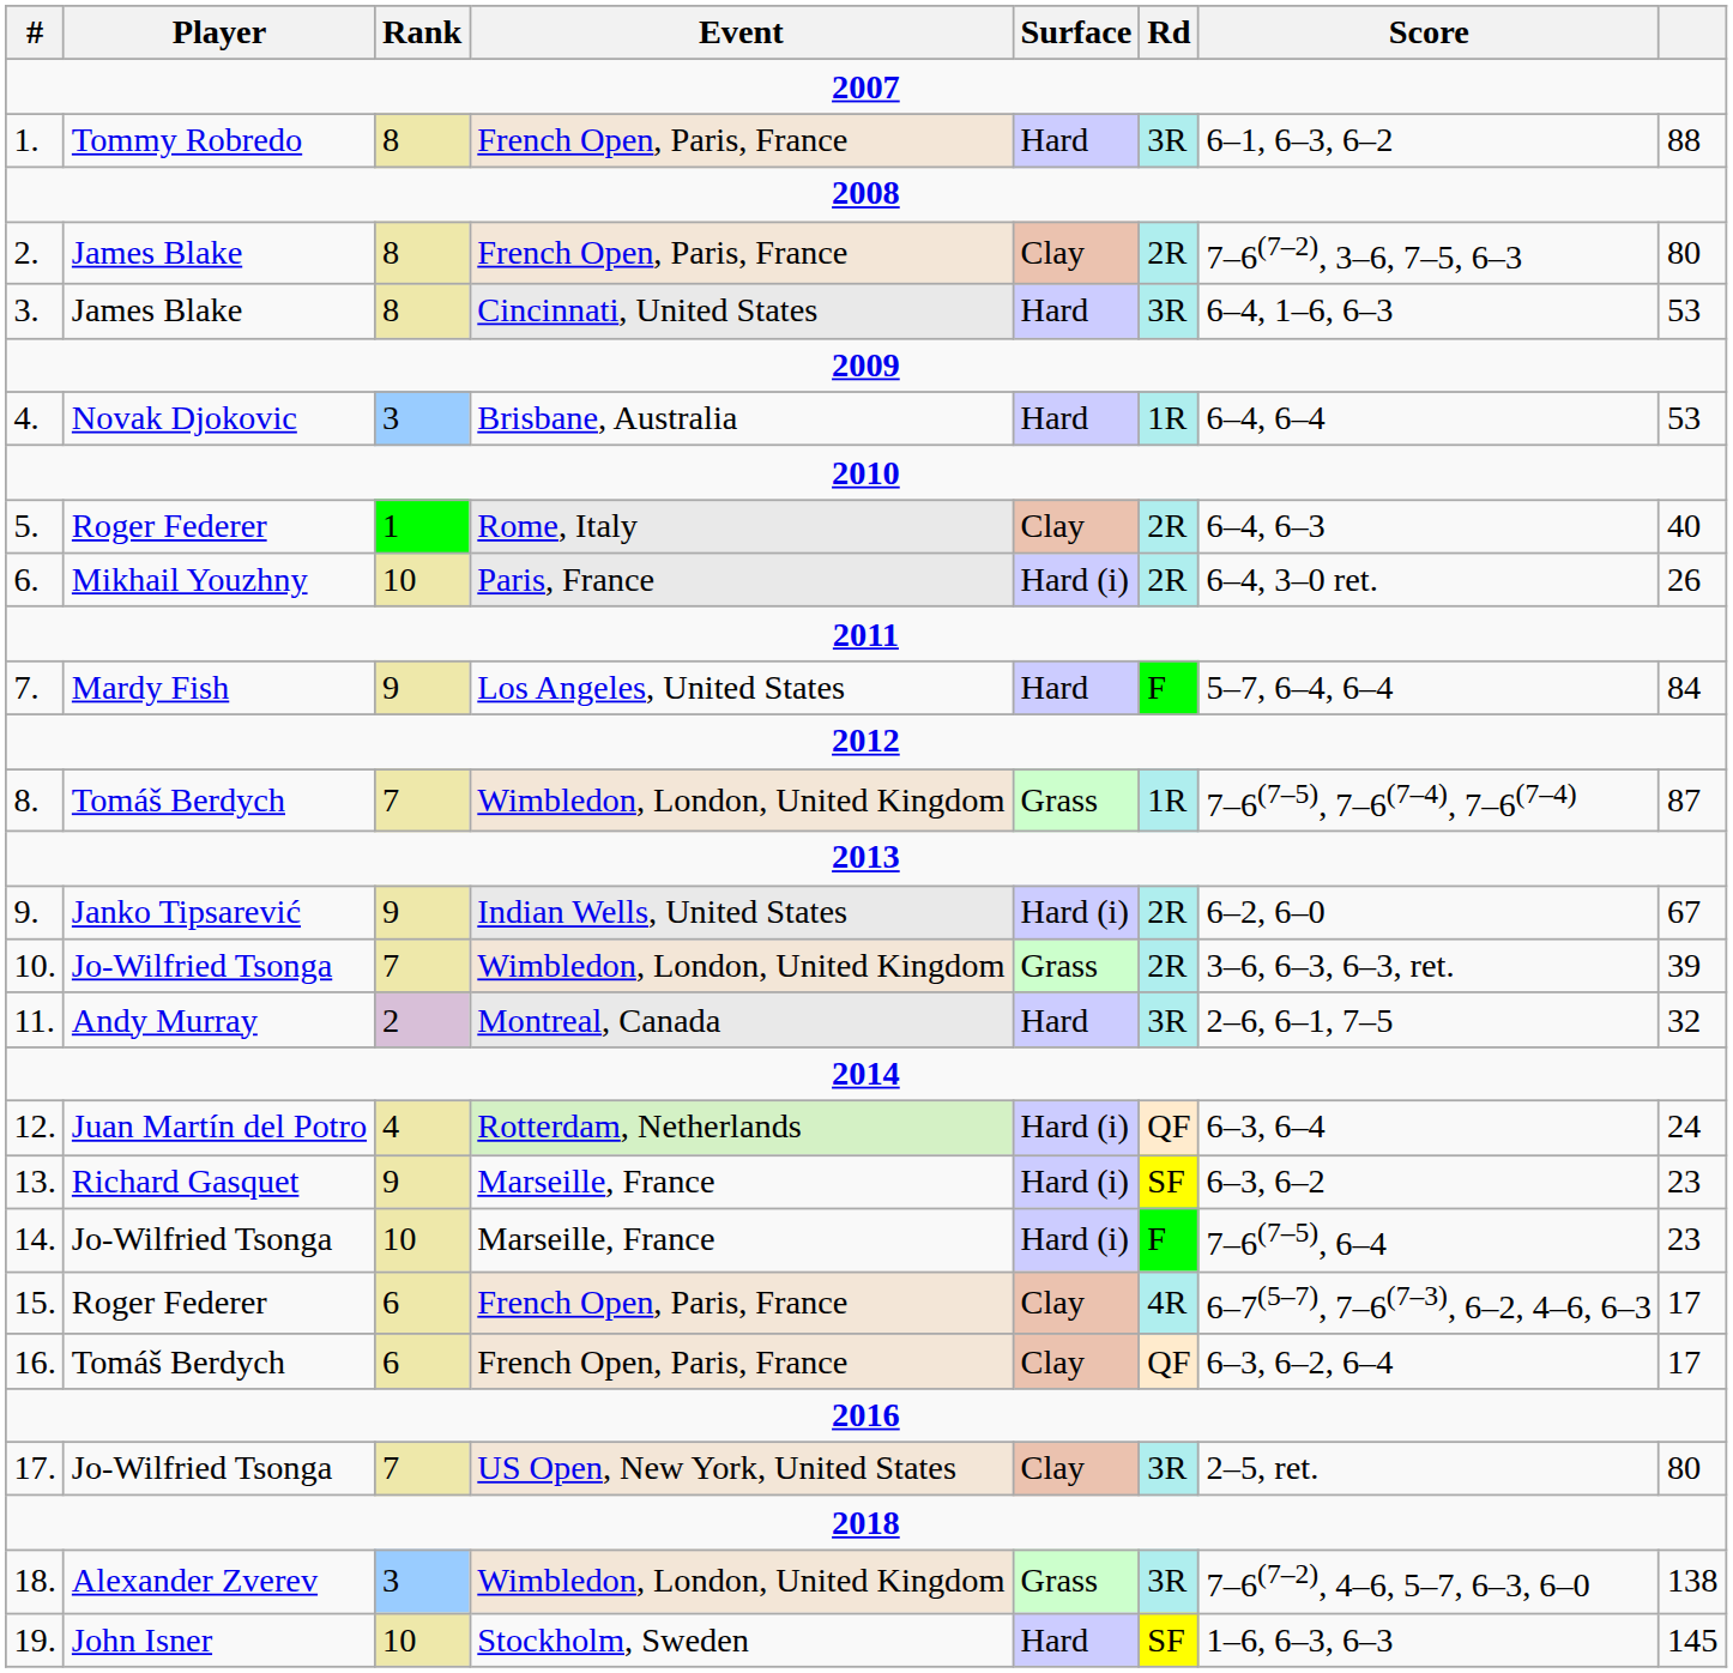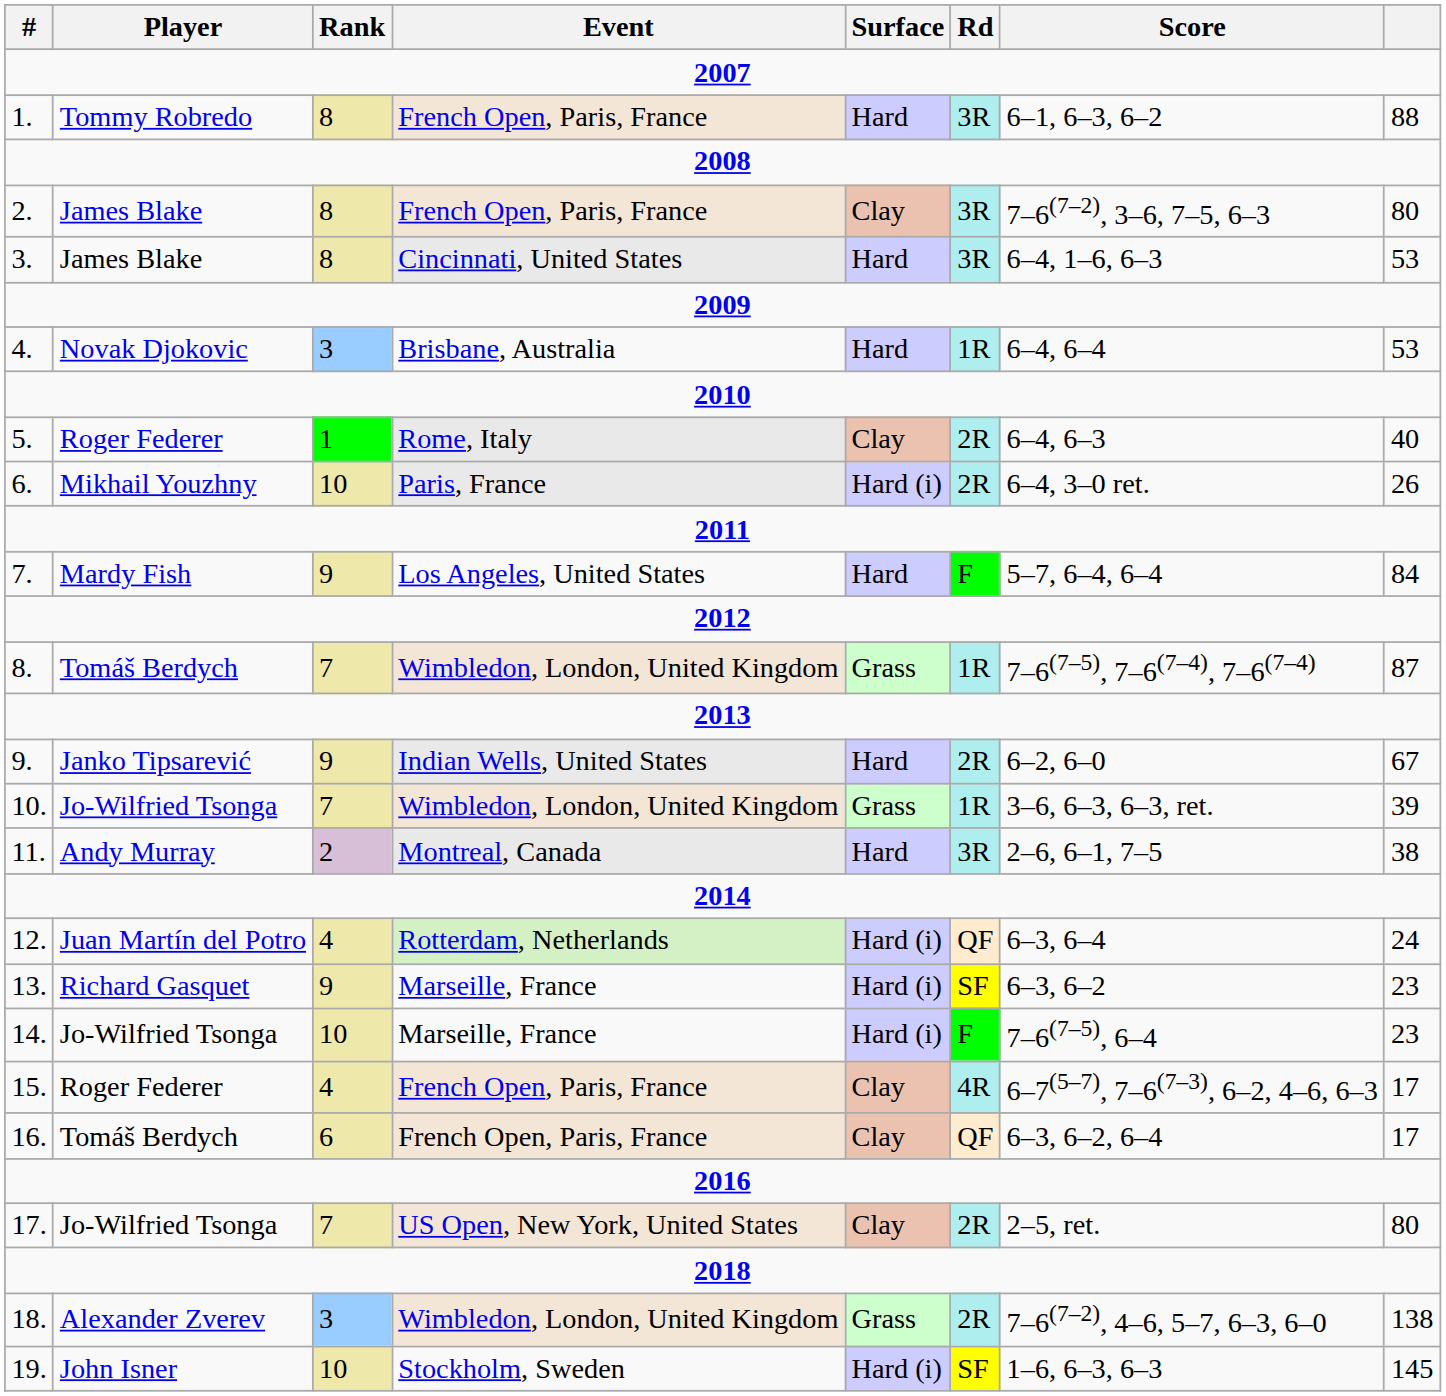2. | Rd: 2R -> 3R
9. | Surface: Hard (i) -> Hard
10. | Rd: 2R -> 1R
11. | column 8: 32 -> 38
15. | Rank: 6 -> 4
17. | Rd: 3R -> 2R
18. | Rd: 3R -> 2R
19. | Surface: Hard -> Hard (i)
